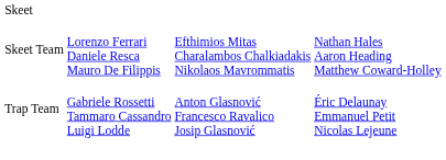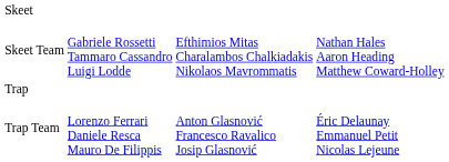Skeet Team | column 2: Lorenzo Ferrari Daniele Resca Mauro De Filippis -> Gabriele Rossetti Tammaro Cassandro Luigi Lodde
+ row: Trap
Trap Team | column 2: Gabriele Rossetti Tammaro Cassandro Luigi Lodde -> Lorenzo Ferrari Daniele Resca Mauro De Filippis
